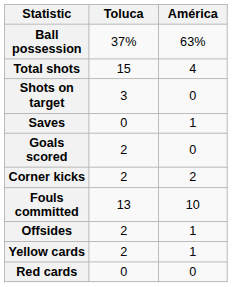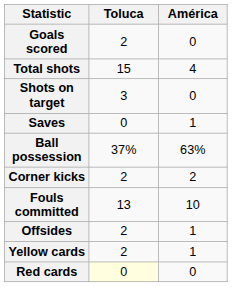rows swapped: Goals scored <-> Ball possession
Red cards | Toluca: no background -> lightyellow background
